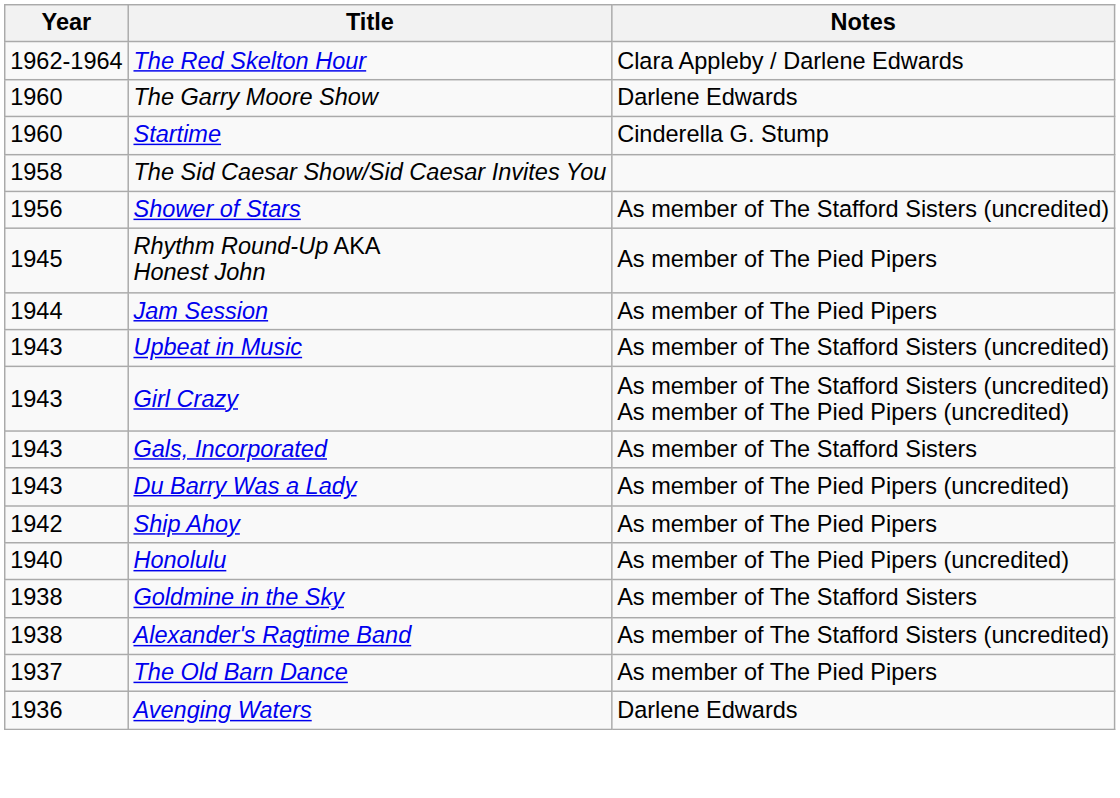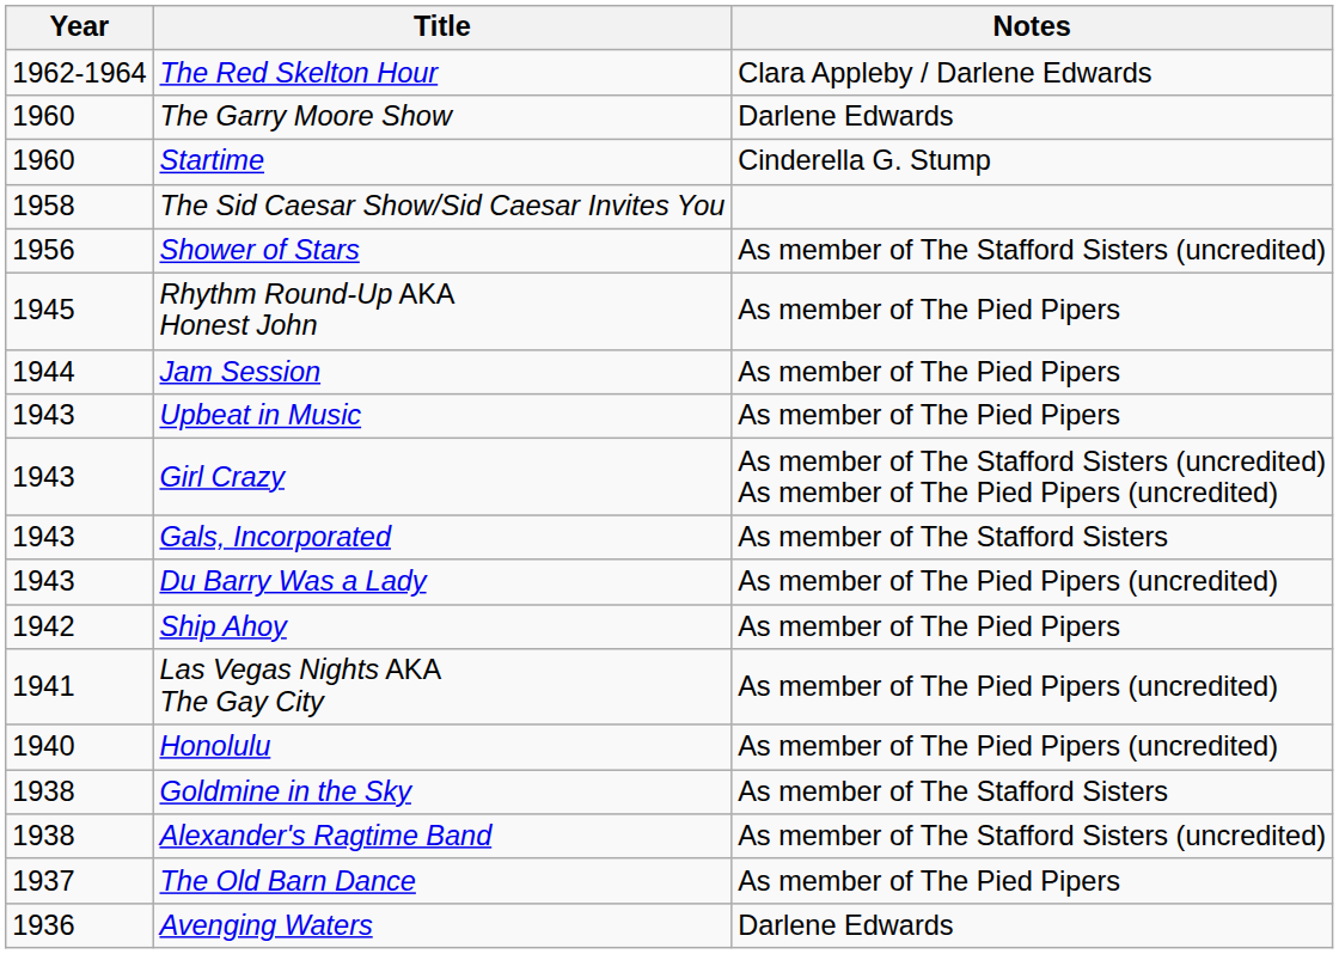Upbeat in Music | Notes: As member of The Stafford Sisters (uncredited) -> As member of The Pied Pipers
+ row: 1941 | Las Vegas Nights AKA The Gay City | As member of The Pied Pipers (uncredited)
